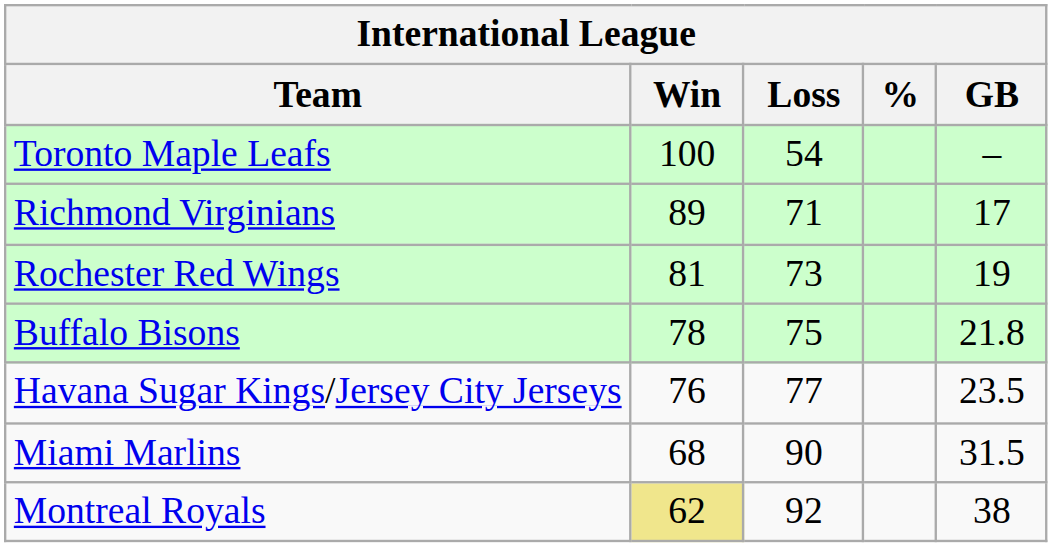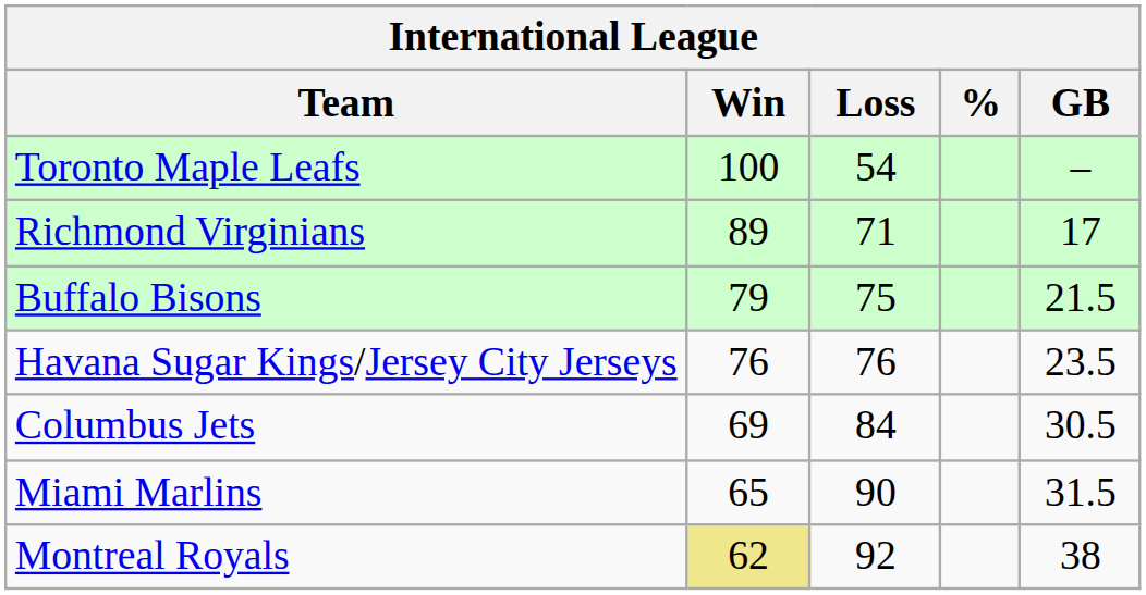- row: Rochester Red Wings | 81 | 73 | 19
Buffalo Bisons | Win: 78 -> 79
Buffalo Bisons | GB: 21.8 -> 21.5
Havana Sugar Kings/Jersey City Jerseys | Loss: 77 -> 76
+ row: Columbus Jets | 69 | 84 | 30.5
Miami Marlins | Win: 68 -> 65
